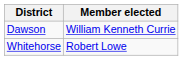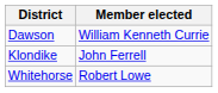+ row: Klondike | John Ferrell
